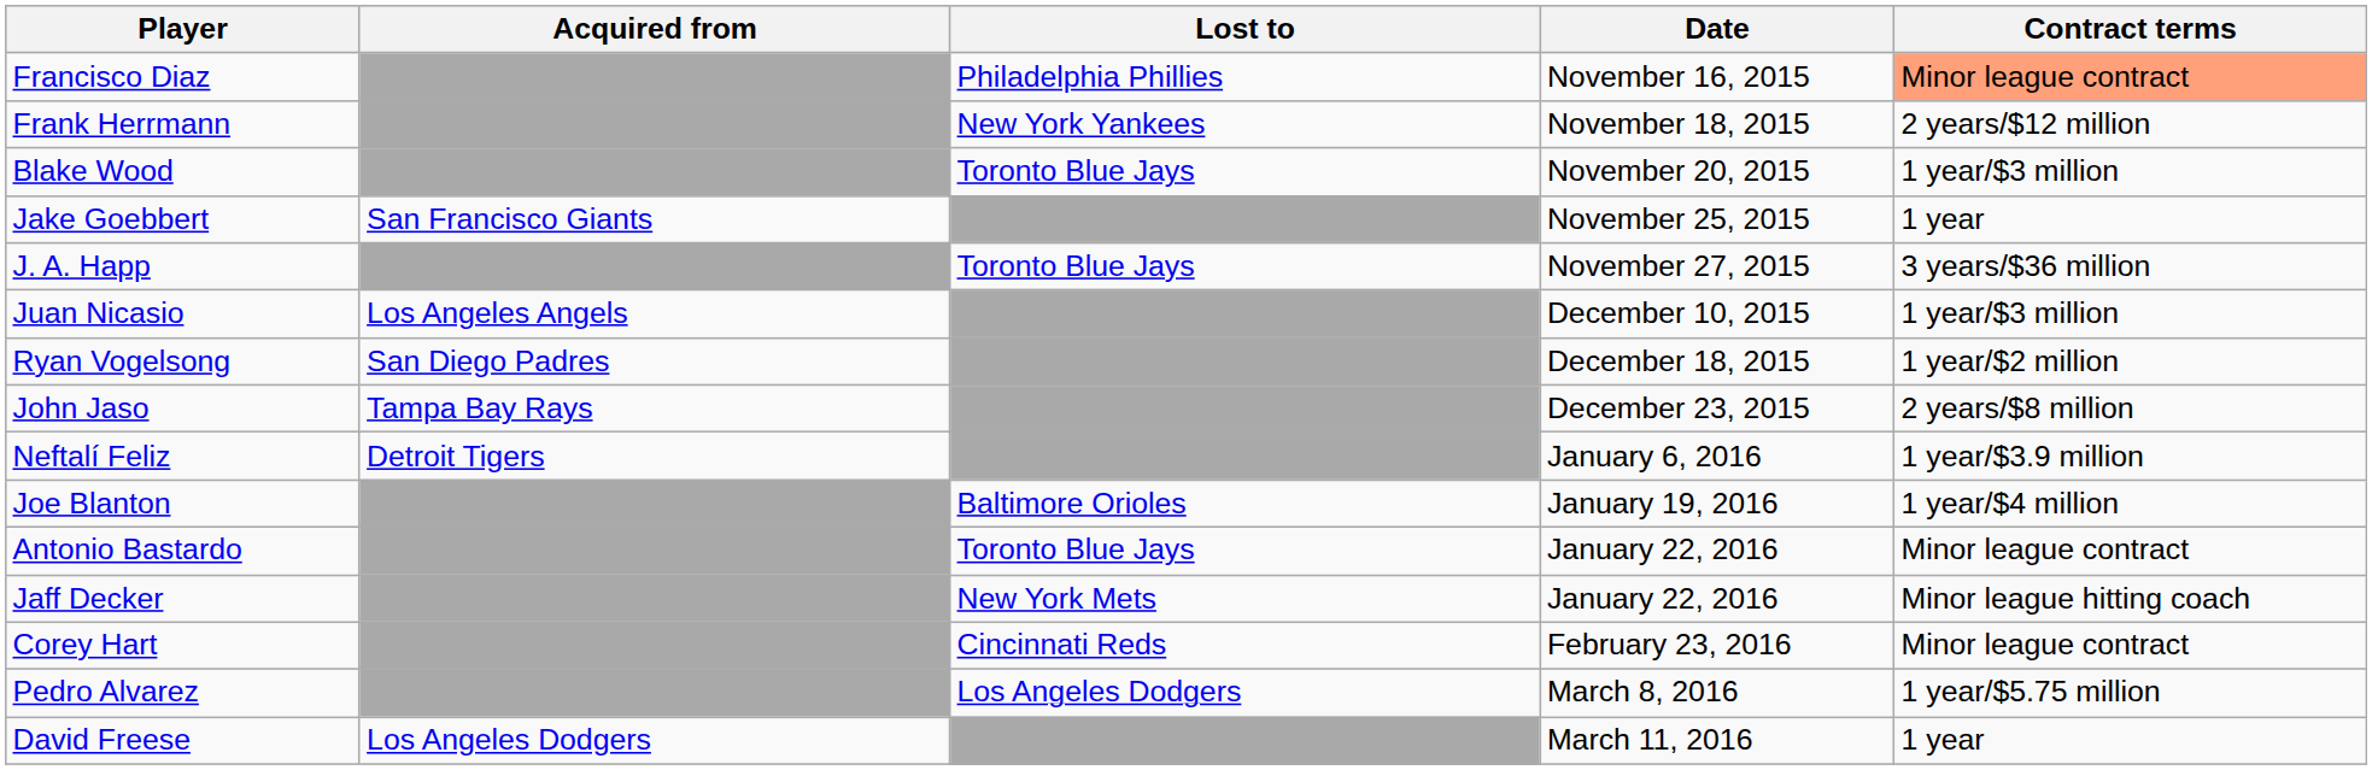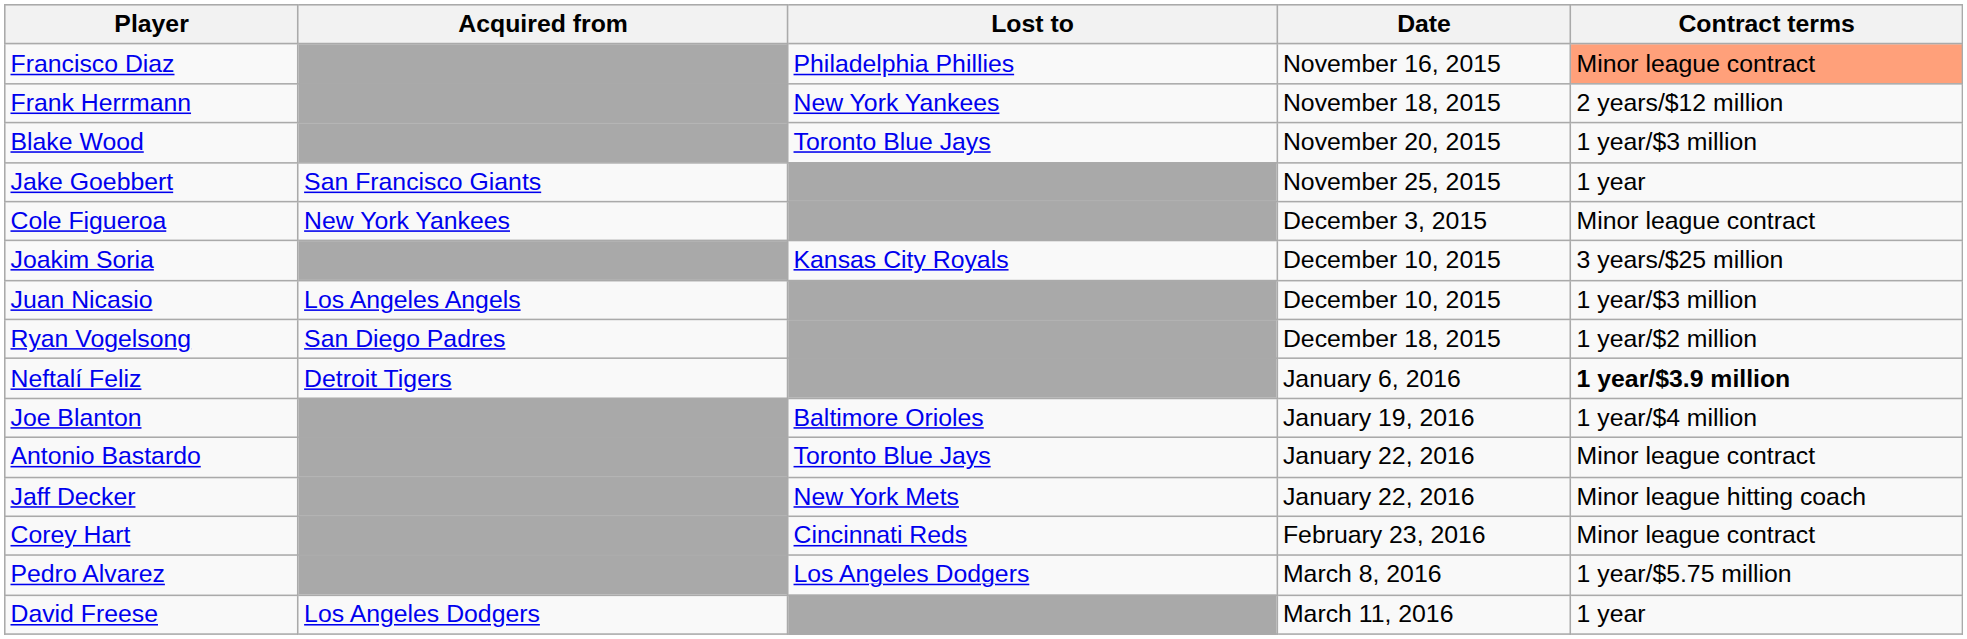- row: J. A. Happ | Toronto Blue Jays | November 27, 2015 | 3 years/$36 million
+ row: Cole Figueroa | New York Yankees | December 3, 2015 | Minor league contract
+ row: Joakim Soria | Kansas City Royals | December 10, 2015 | 3 years/$25 million
- row: John Jaso | Tampa Bay Rays | December 23, 2015 | 2 years/$8 million
Neftalí Feliz | Contract terms: normal -> bold
